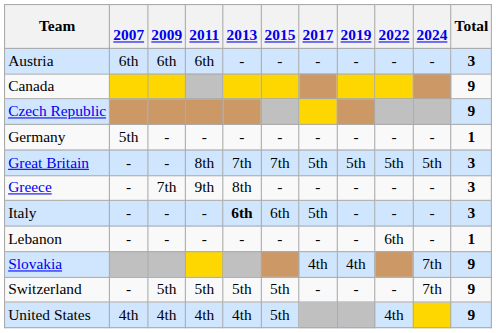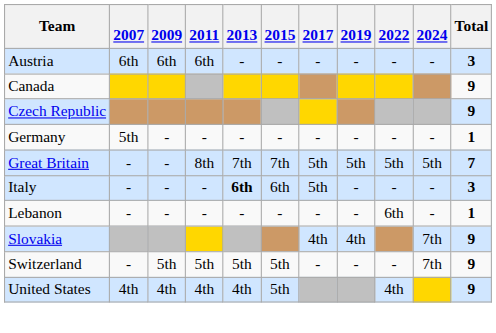Great Britain | Total: 3 -> 7
- row: Greece | - | 7th | 9th | 8th | - | - | - | - | - | 3
